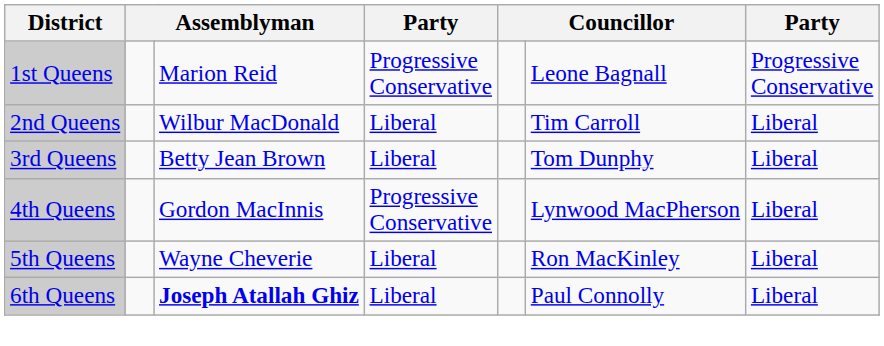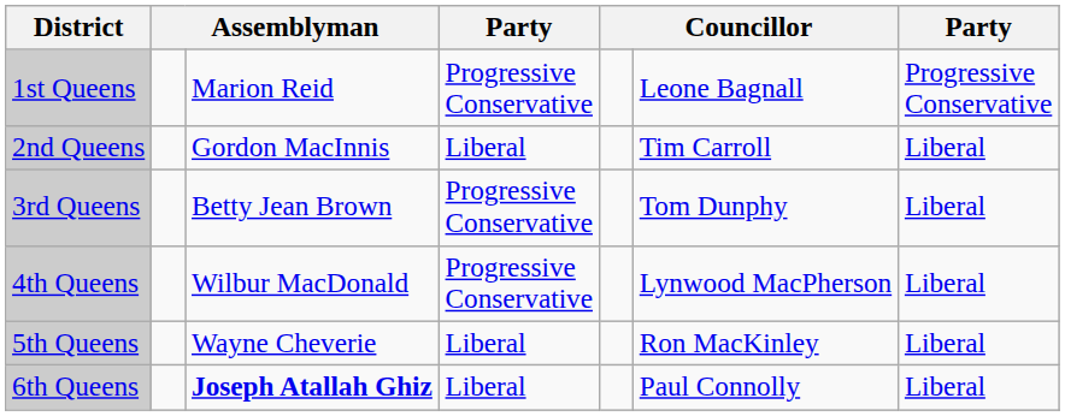2nd Queens | column 3: Wilbur MacDonald -> Gordon MacInnis
3rd Queens | column 4: Liberal -> Progressive Conservative
4th Queens | column 3: Gordon MacInnis -> Wilbur MacDonald
